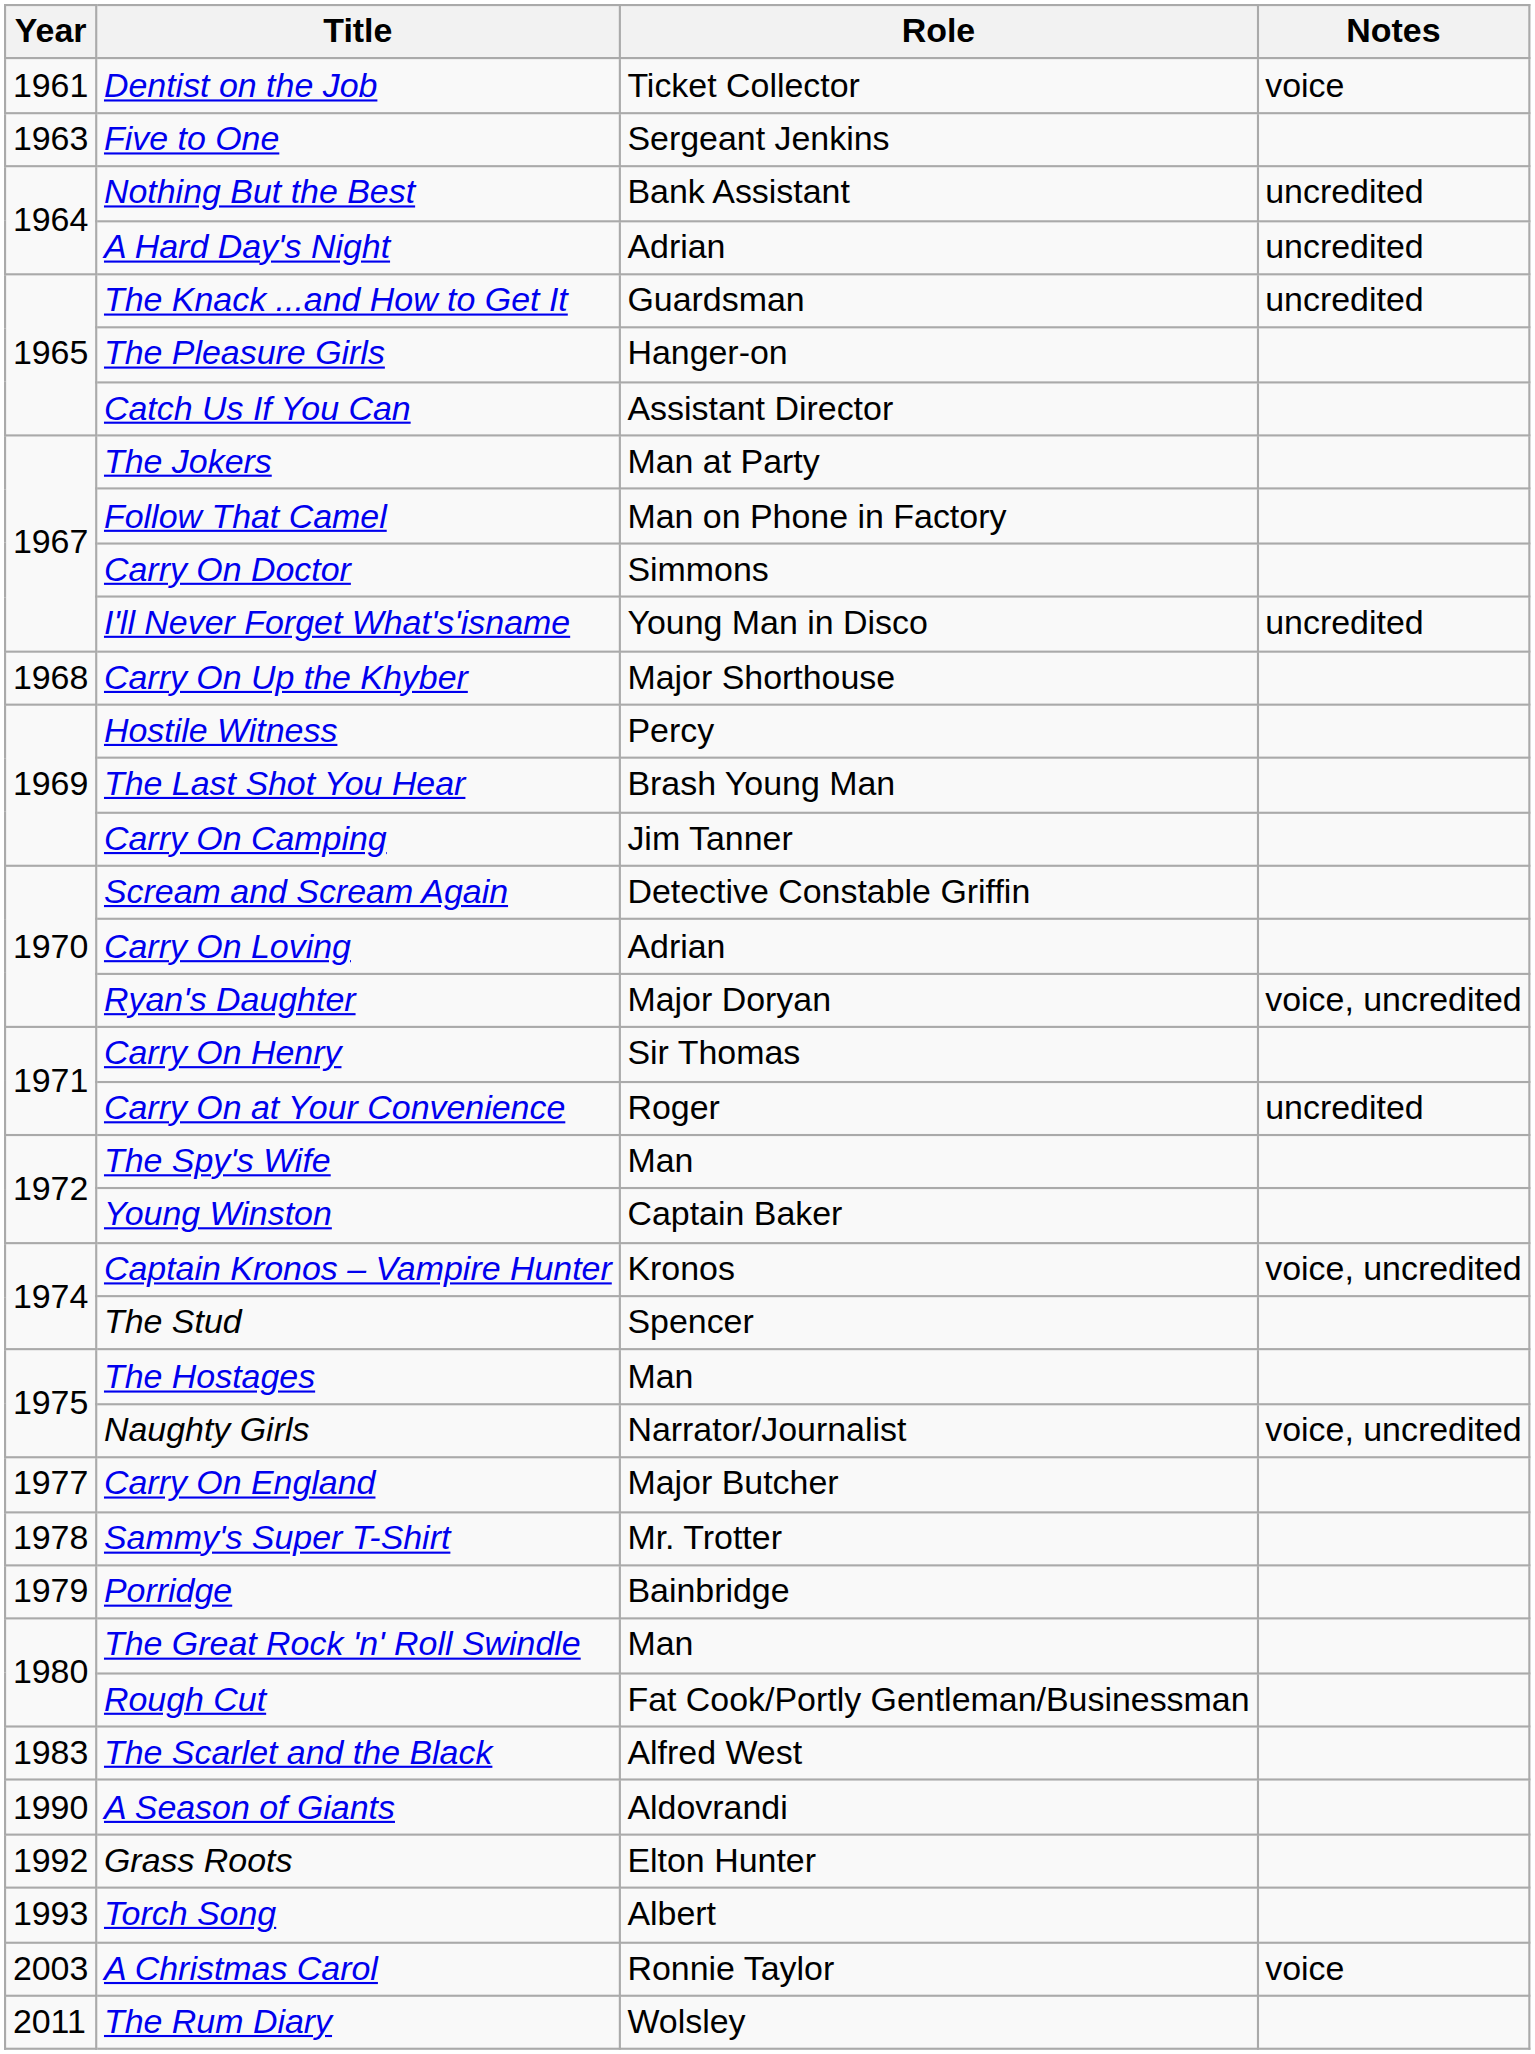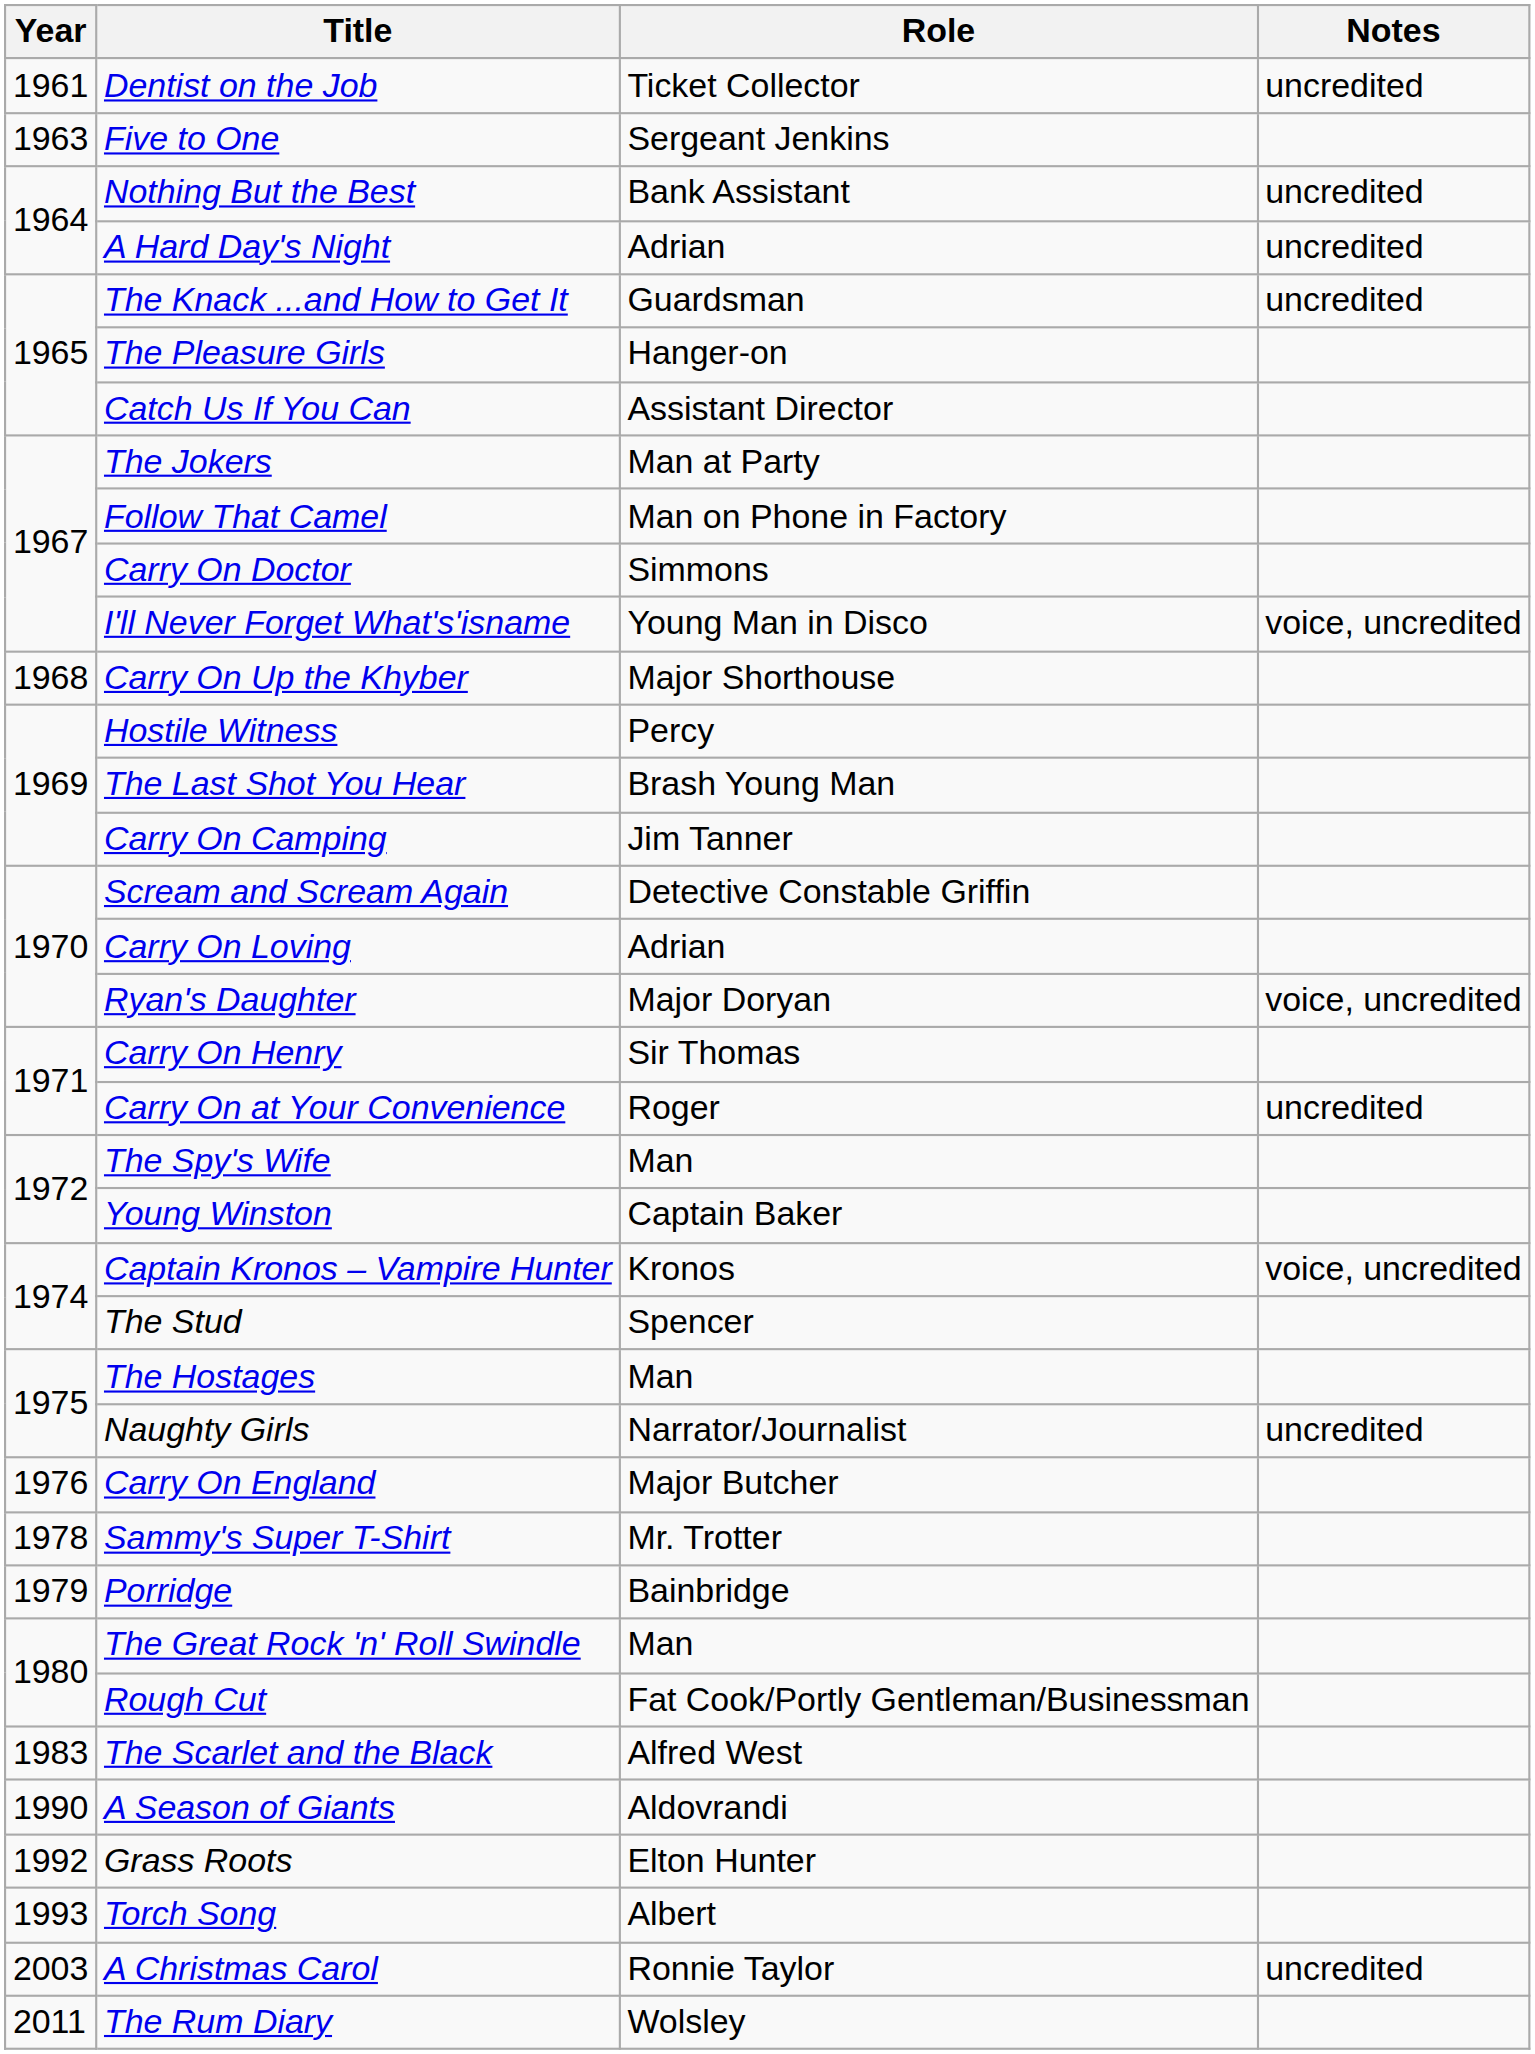Dentist on the Job | Notes: voice -> uncredited
I'll Never Forget What's'isname | Notes: uncredited -> voice, uncredited
Naughty Girls | Notes: voice, uncredited -> uncredited
Carry On England | Year: 1977 -> 1976
A Christmas Carol | Notes: voice -> uncredited
